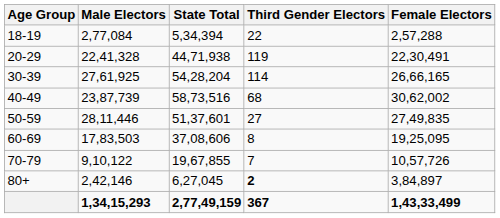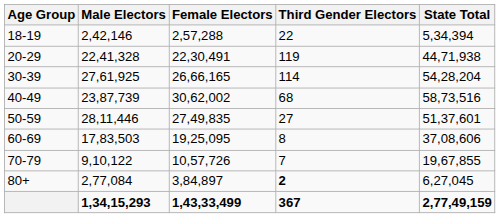columns swapped: Female Electors <-> State Total
18-19 | Male Electors: 2,77,084 -> 2,42,146
80+ | Male Electors: 2,42,146 -> 2,77,084
